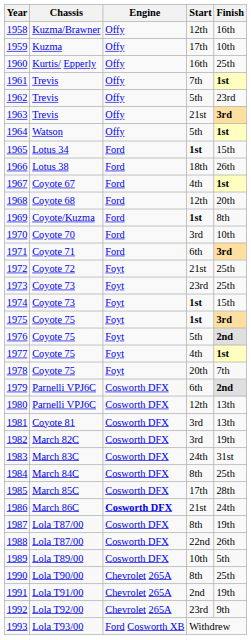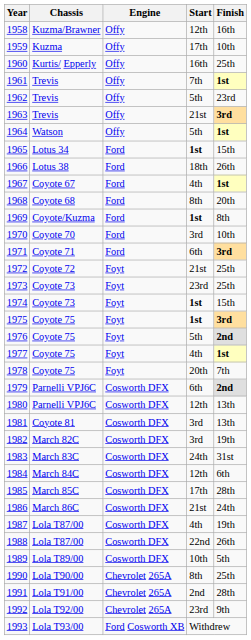1968 | Start: 12th -> 8th
1984 | Start: 8th -> 12th
1984 | Finish: 25th -> 6th
1986 | Engine: bold -> normal
1987 | Start: 8th -> 4th
1991 | Finish: 19th -> 28th
